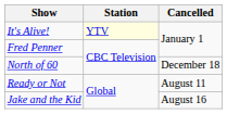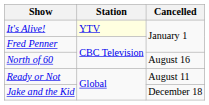North of 60 | Cancelled: December 18 -> August 16
Jake and the Kid | Cancelled: August 16 -> December 18
